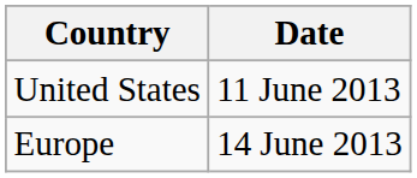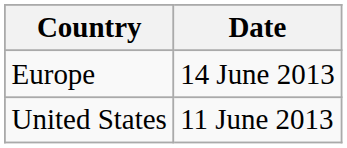rows swapped: Europe <-> United States
